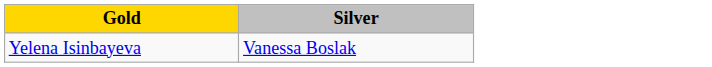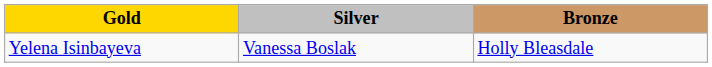+ column: Bronze | Holly Bleasdale
